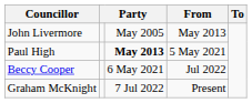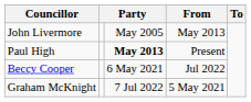Paul High | From: 5 May 2021 -> Present
Graham McKnight | From: Present -> 5 May 2021
